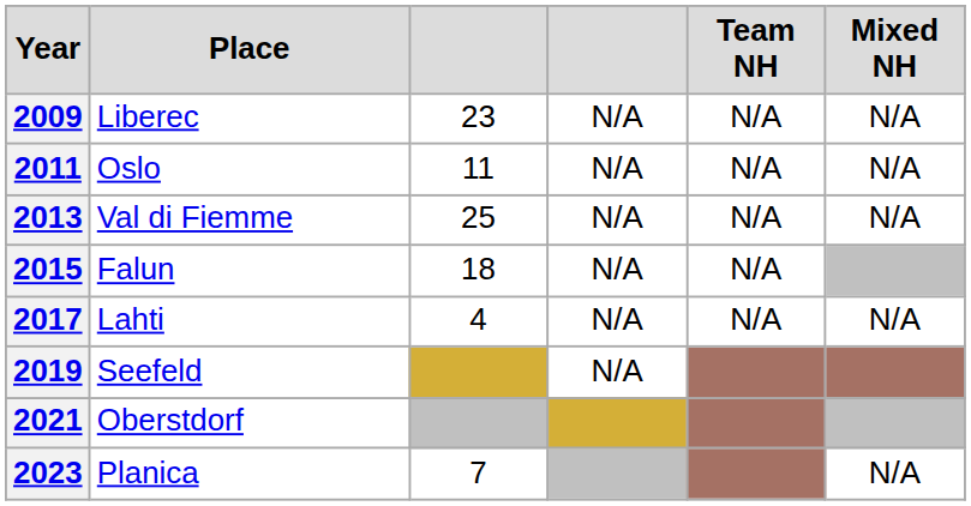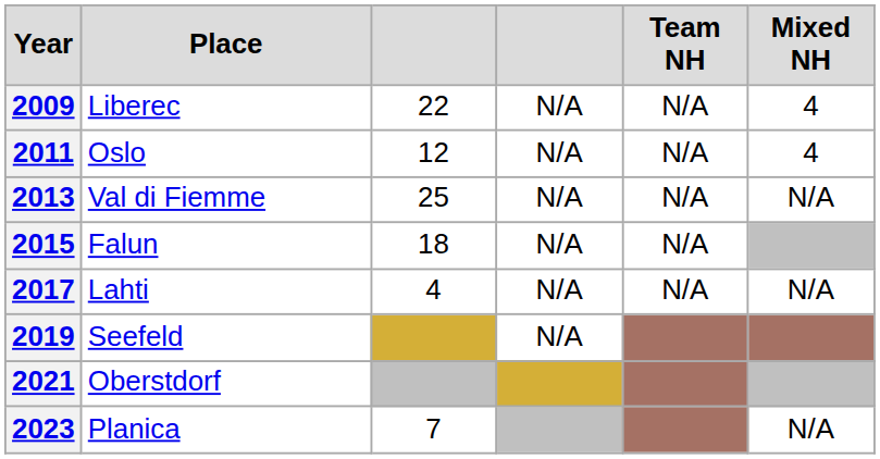2009 | column 3: 23 -> 22
2009 | Mixed NH: N/A -> 4
2011 | column 3: 11 -> 12
2011 | Mixed NH: N/A -> 4
